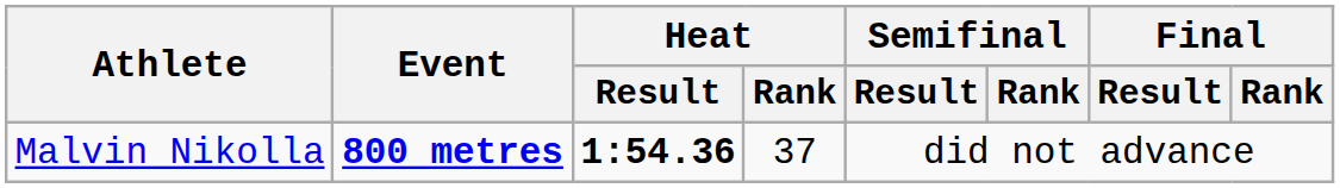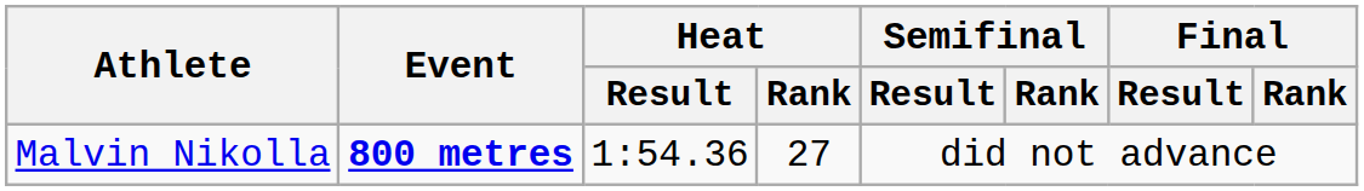Malvin Nikolla | Heat / Result: bold -> normal
Malvin Nikolla | Heat / Rank: 37 -> 27
